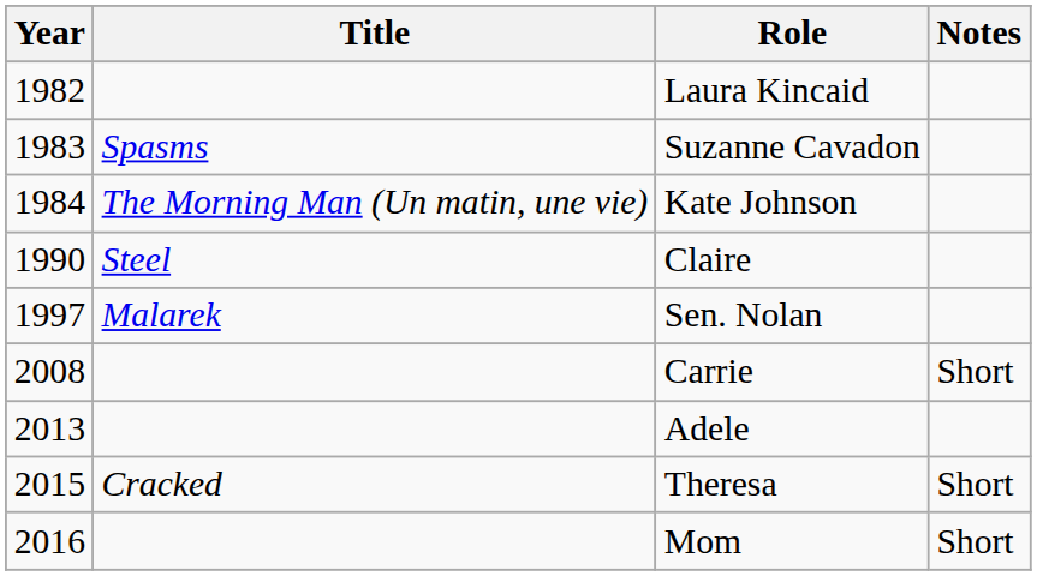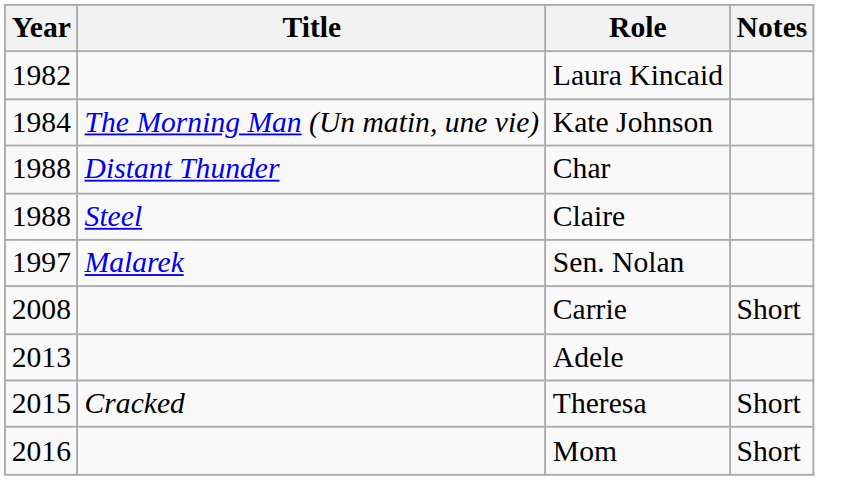- row: 1983 | Spasms | Suzanne Cavadon
+ row: 1988 | Distant Thunder | Char
Claire | Year: 1990 -> 1988
